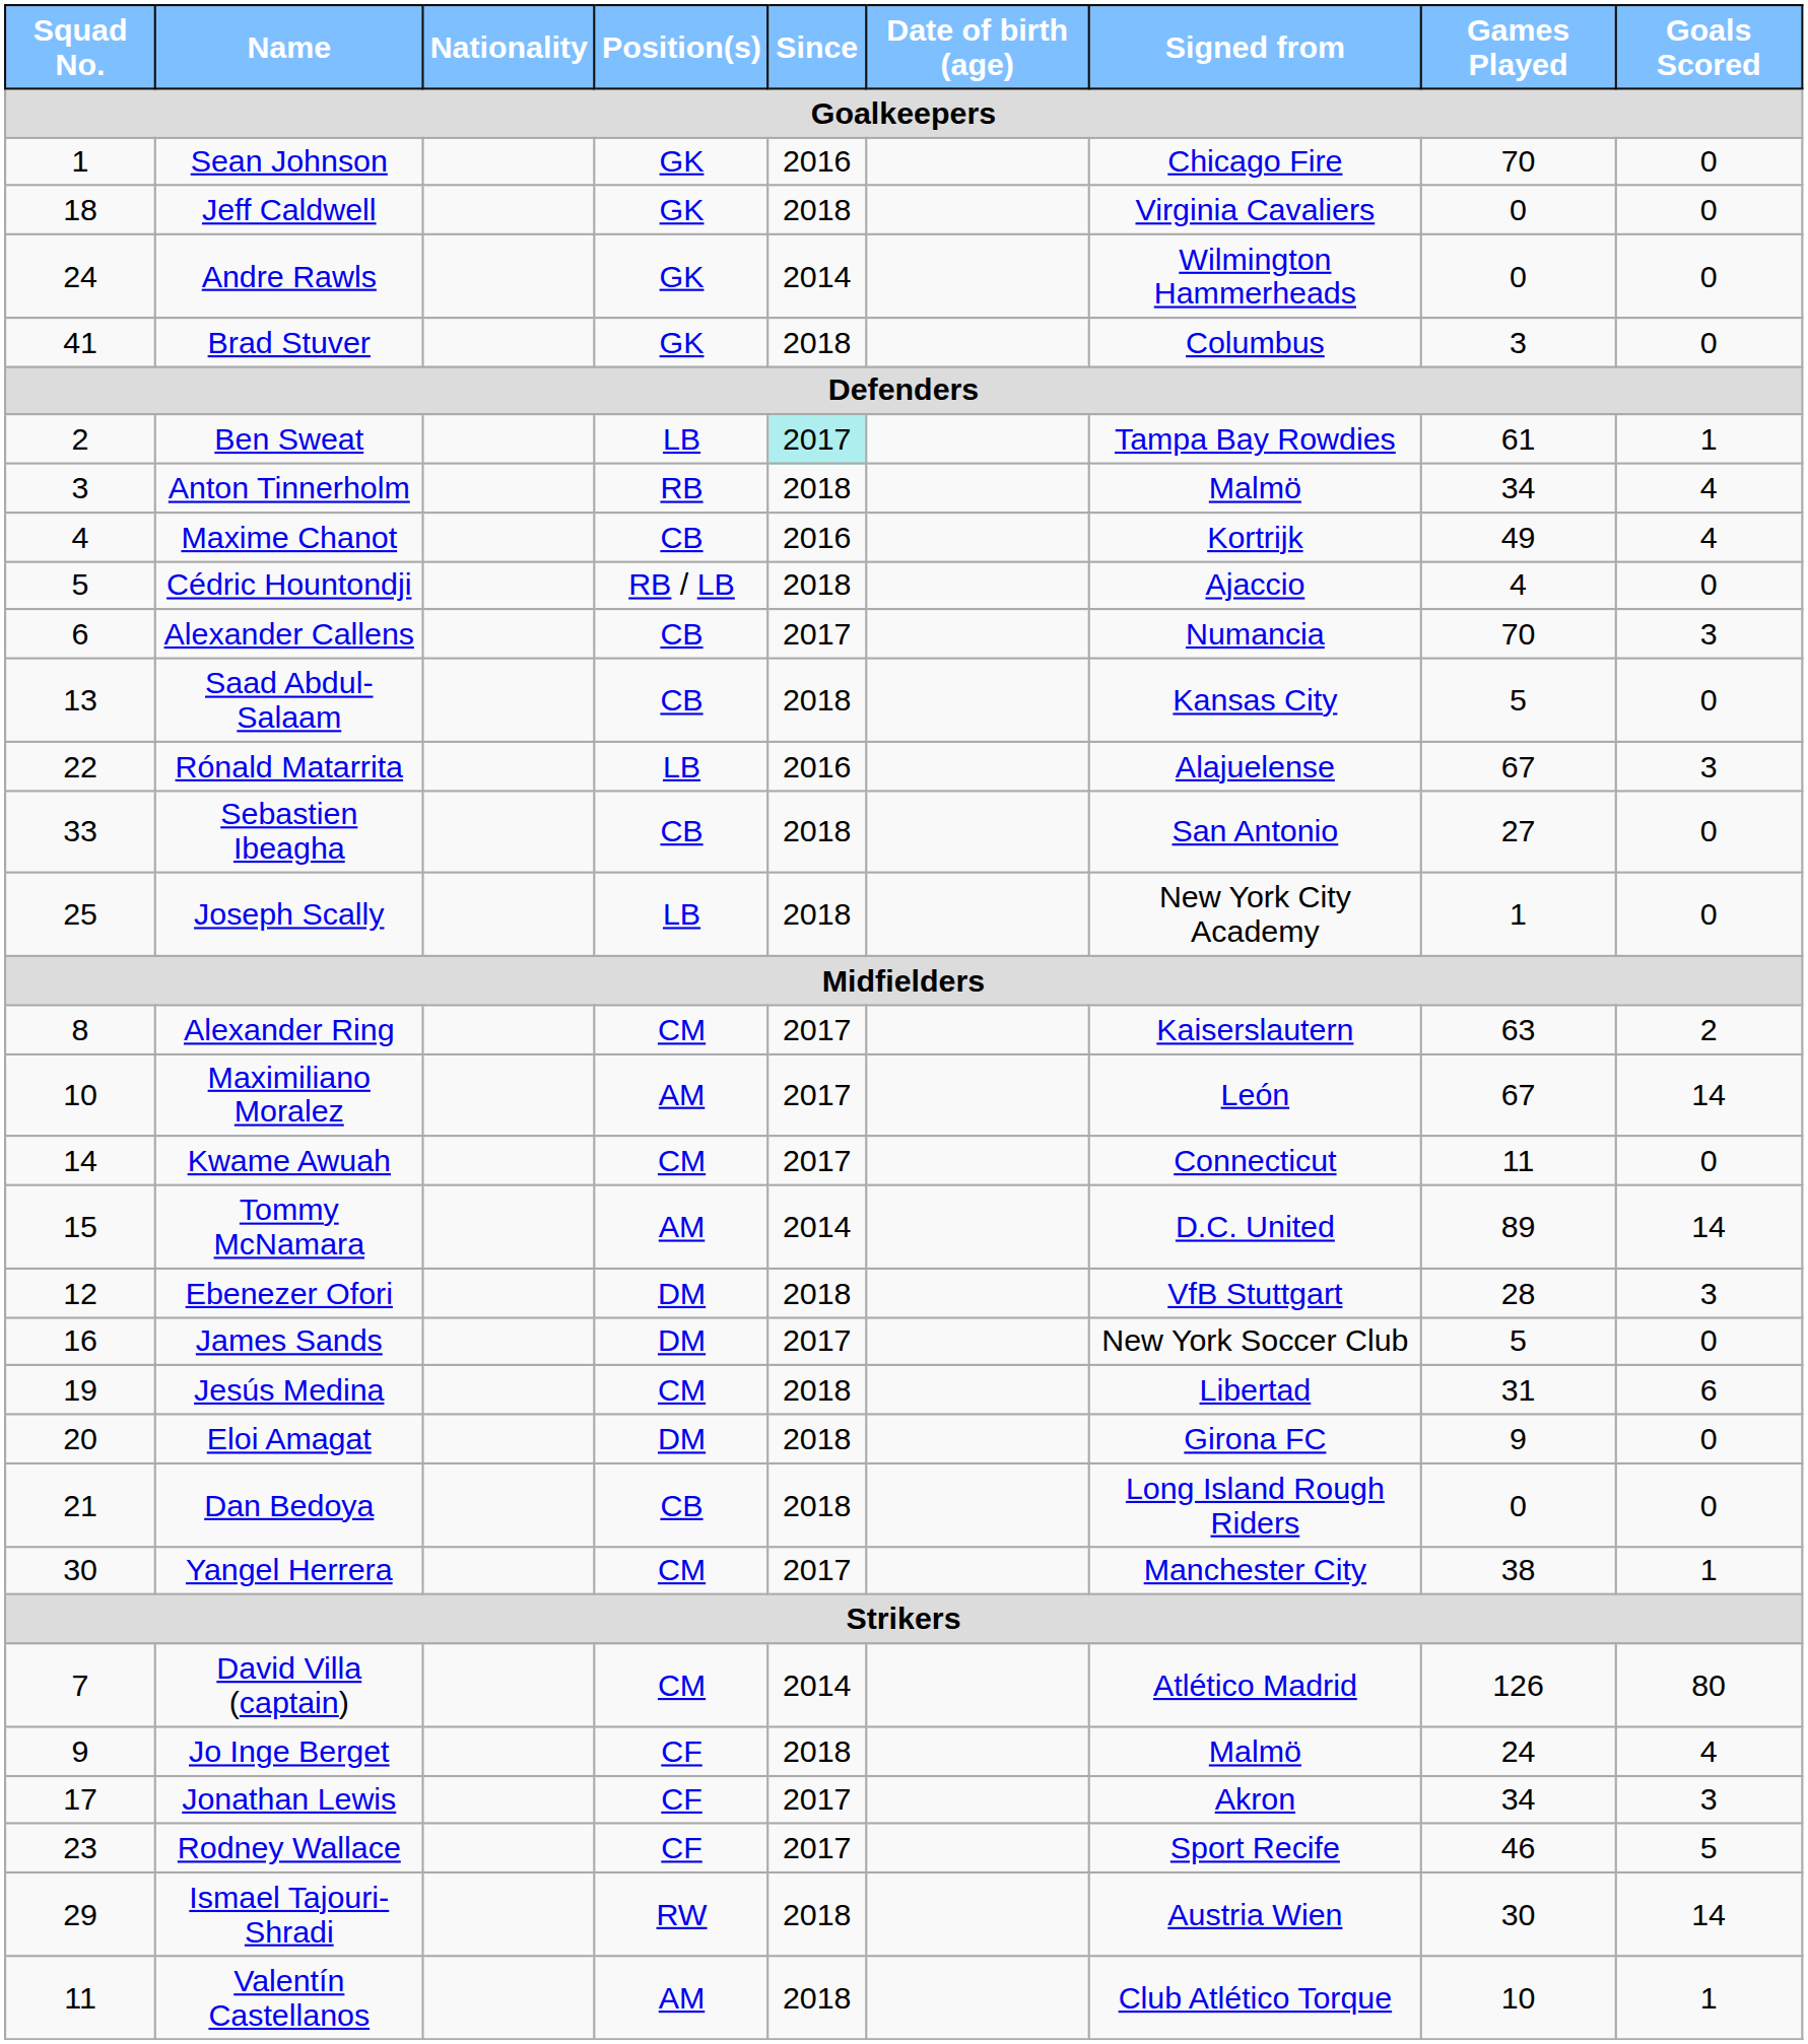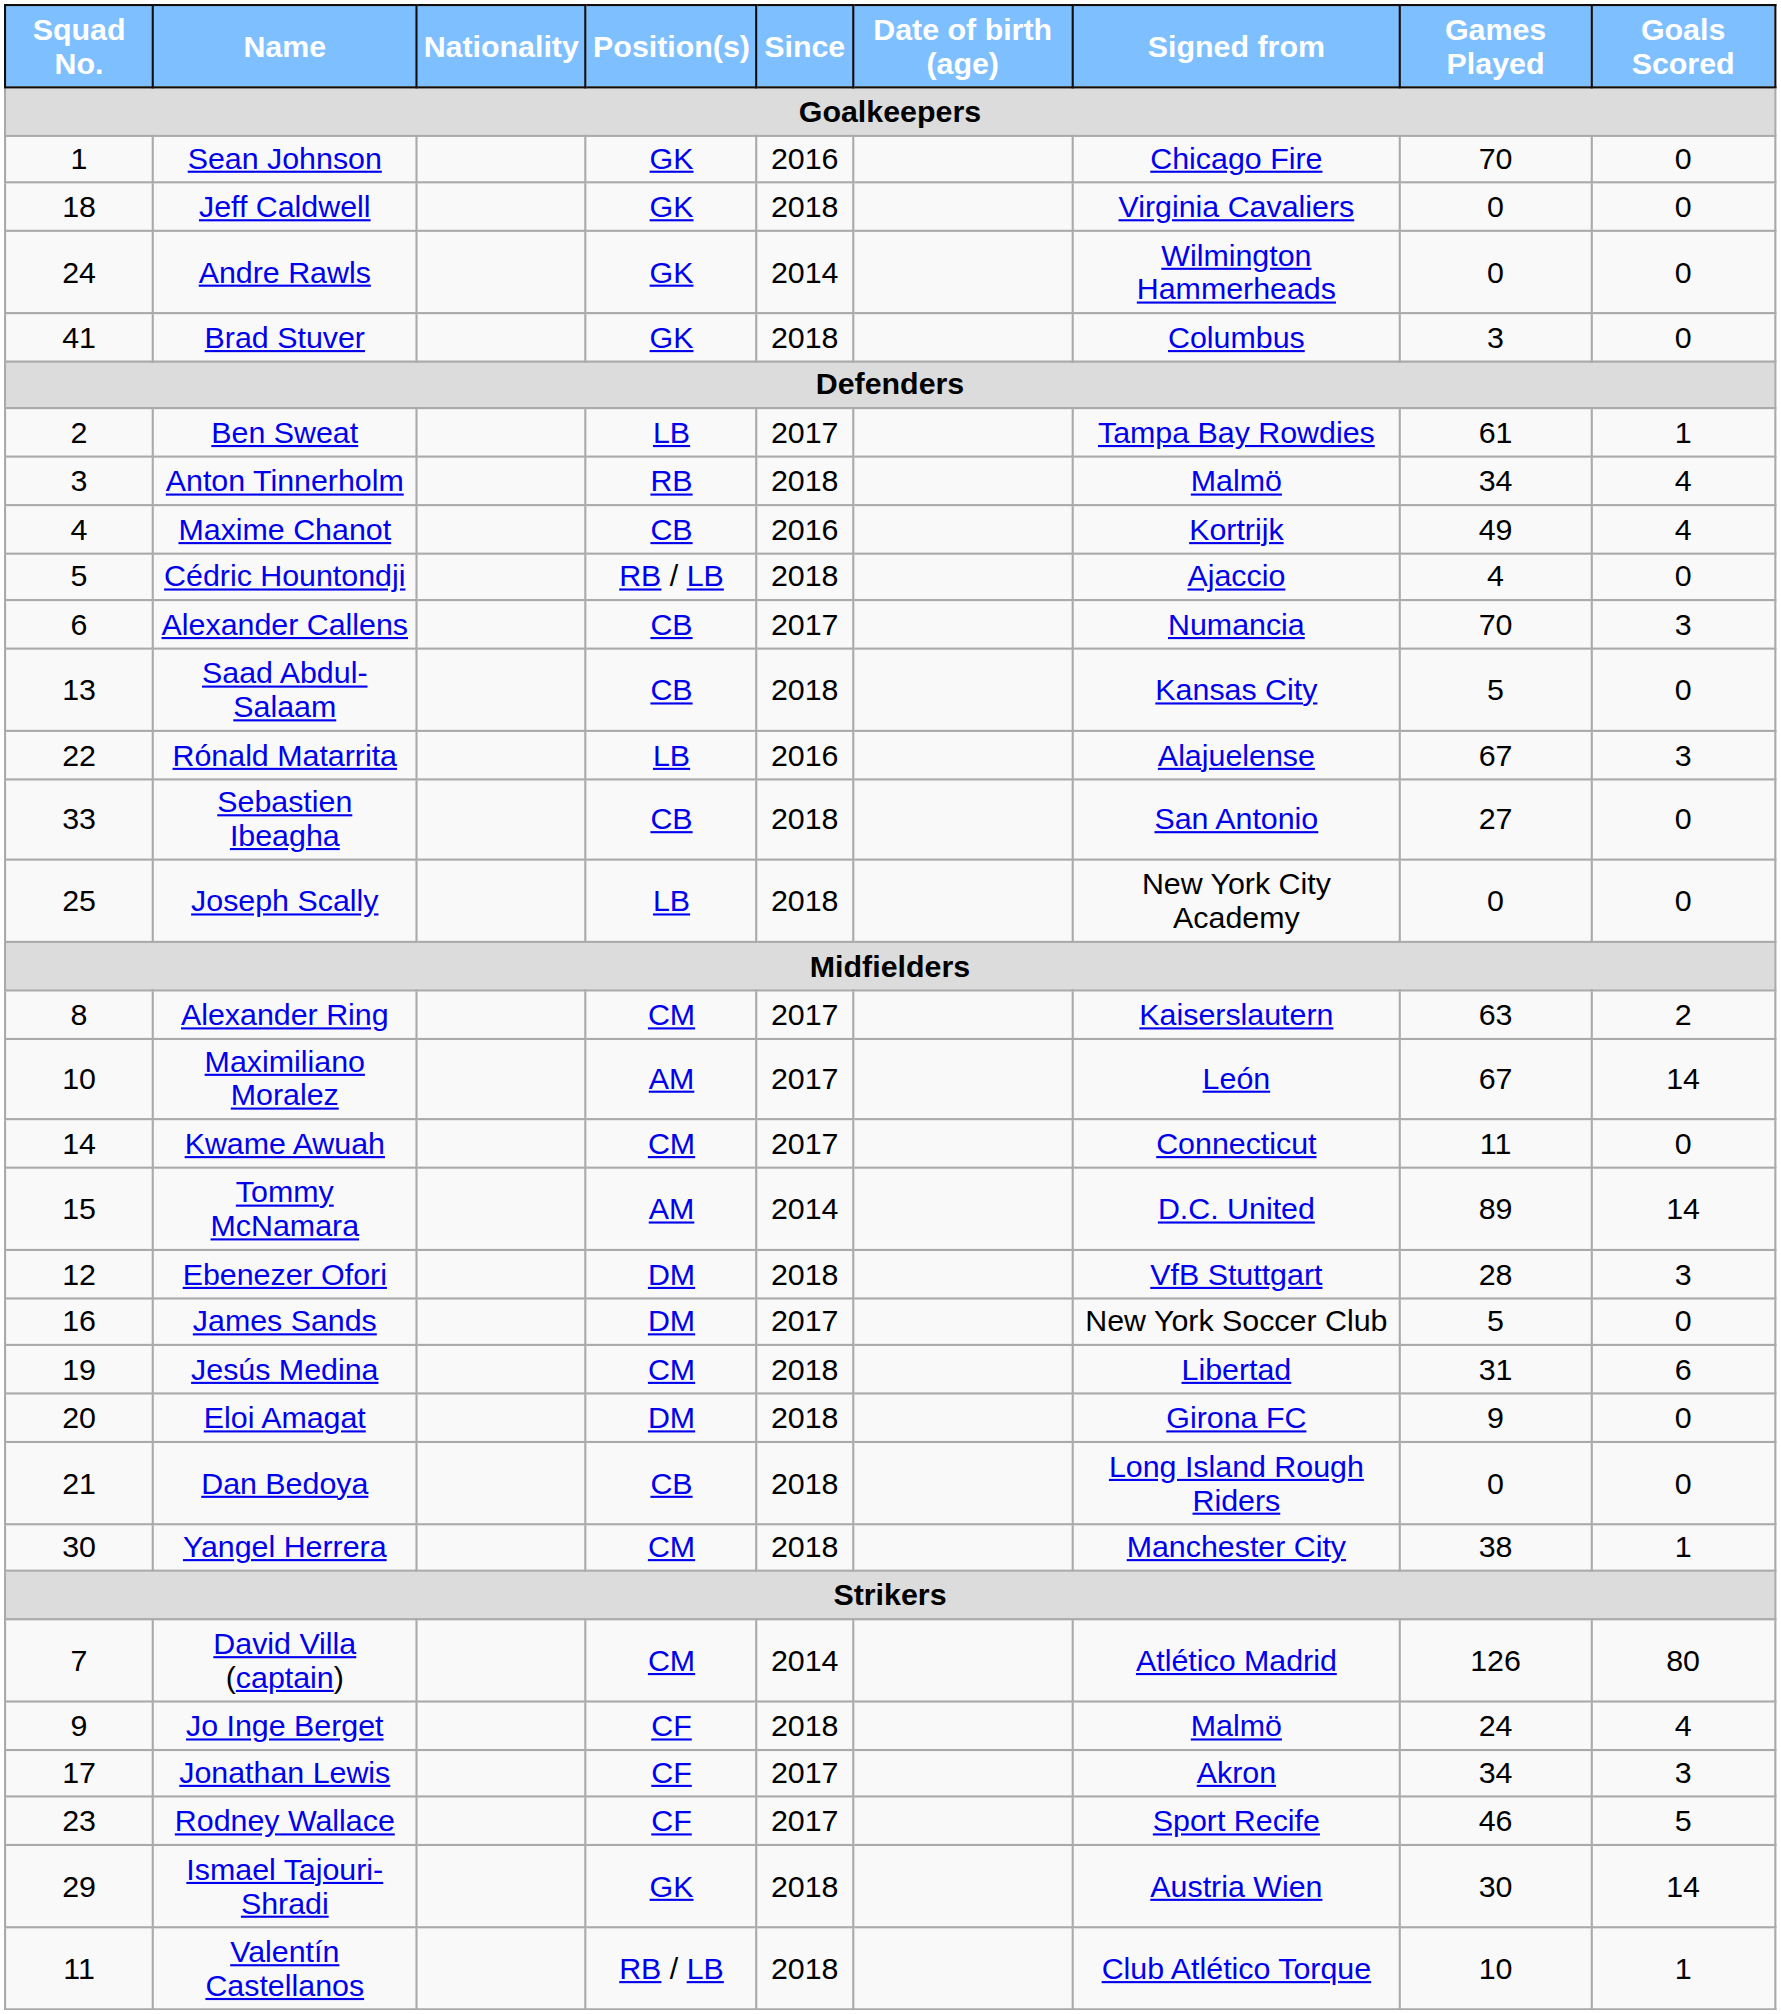Ben Sweat | Since / Goalkeepers: paleturquoise background -> no background
Joseph Scally | Games Played / Goalkeepers: 1 -> 0
Yangel Herrera | Since / Goalkeepers: 2017 -> 2018
Ismael Tajouri-Shradi | Position(s) / Goalkeepers: RW -> GK
Valentín Castellanos | Position(s) / Goalkeepers: AM -> RB / LB
